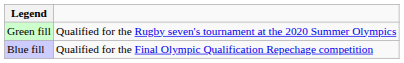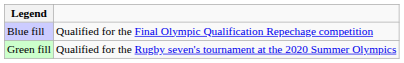rows swapped: Green fill <-> Blue fill
